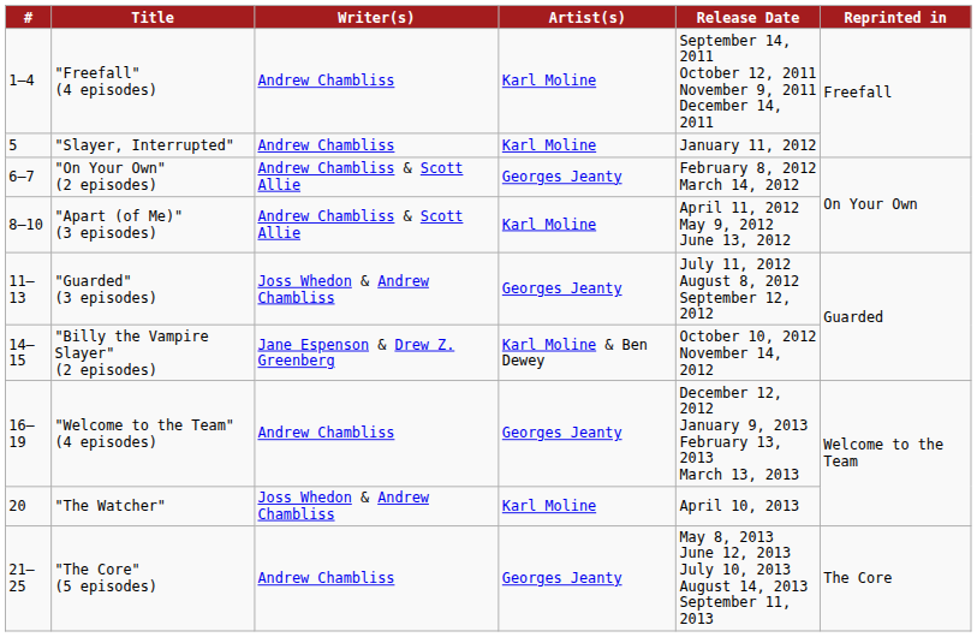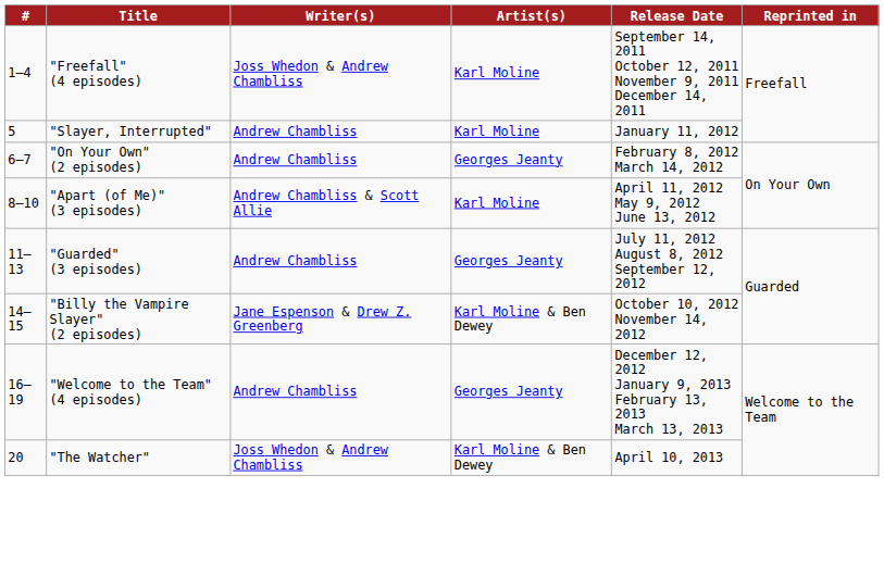"Freefall" (4 episodes) | Writer(s): Andrew Chambliss -> Joss Whedon & Andrew Chambliss
"On Your Own" (2 episodes) | Writer(s): Andrew Chambliss & Scott Allie -> Andrew Chambliss
"Guarded" (3 episodes) | Writer(s): Joss Whedon & Andrew Chambliss -> Andrew Chambliss
"The Watcher" | Artist(s): Karl Moline -> Karl Moline & Ben Dewey
- row: 21–25 | "The Core" (5 episodes) | Andrew Chambliss | Georges Jeanty | May 8, 2013 June 12, 2013 July 10, 2013 August 14, 2013 September 11, 2013 | The Core
